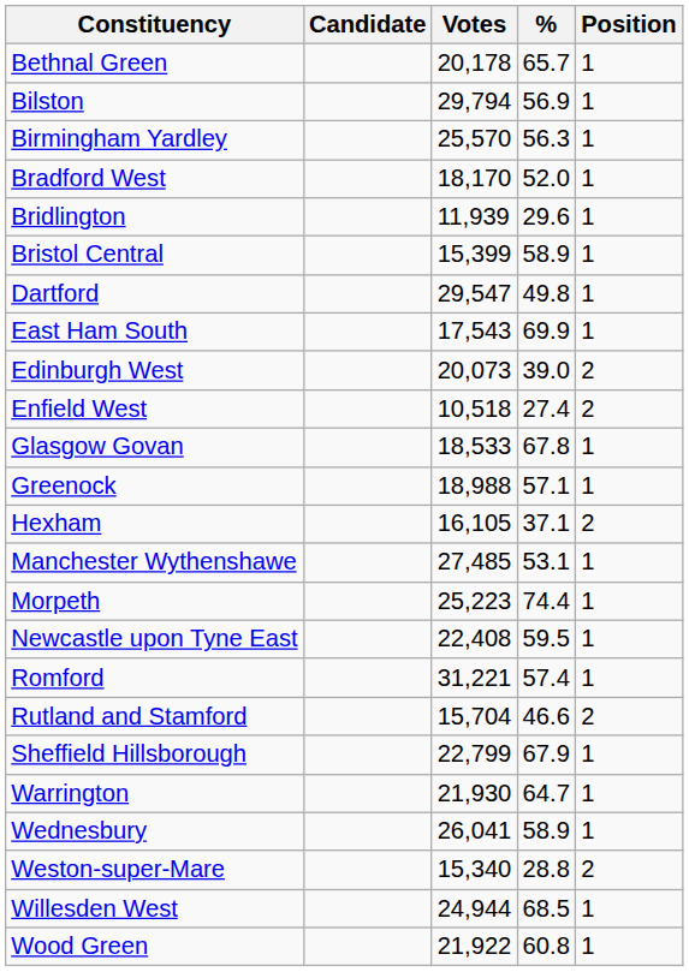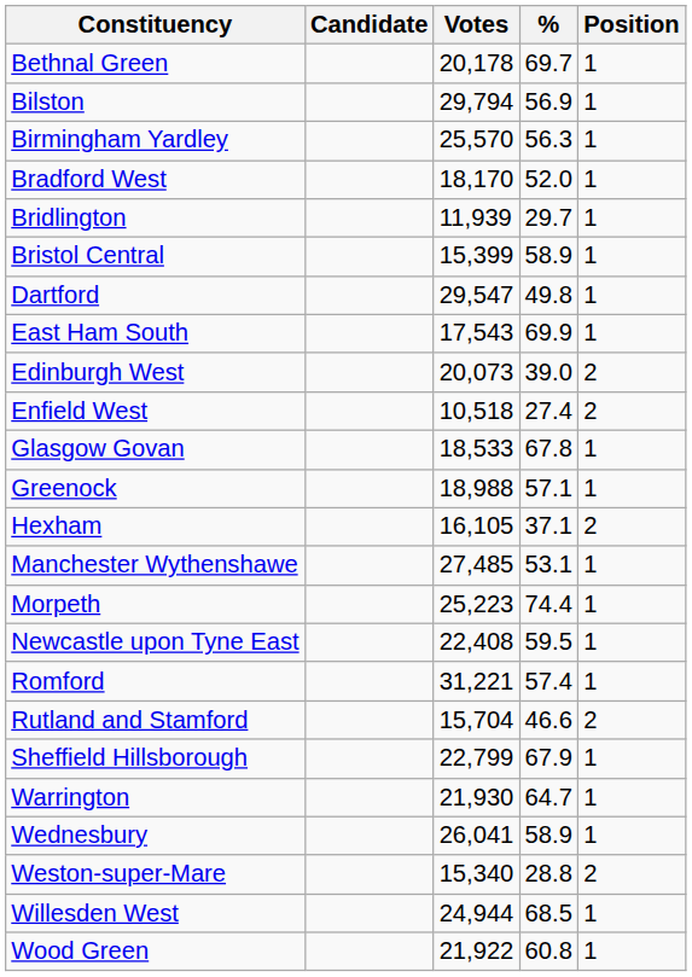Bethnal Green | %: 65.7 -> 69.7
Bridlington | %: 29.6 -> 29.7
